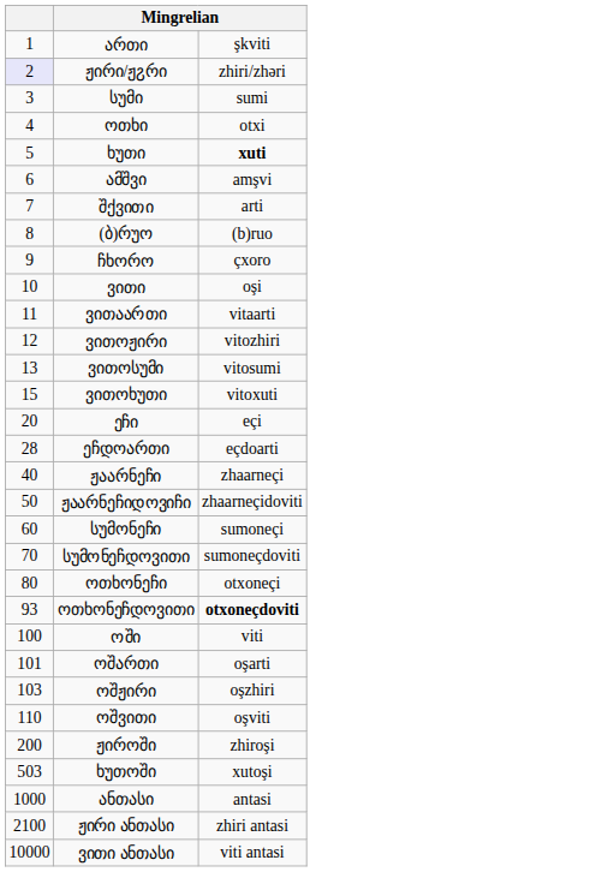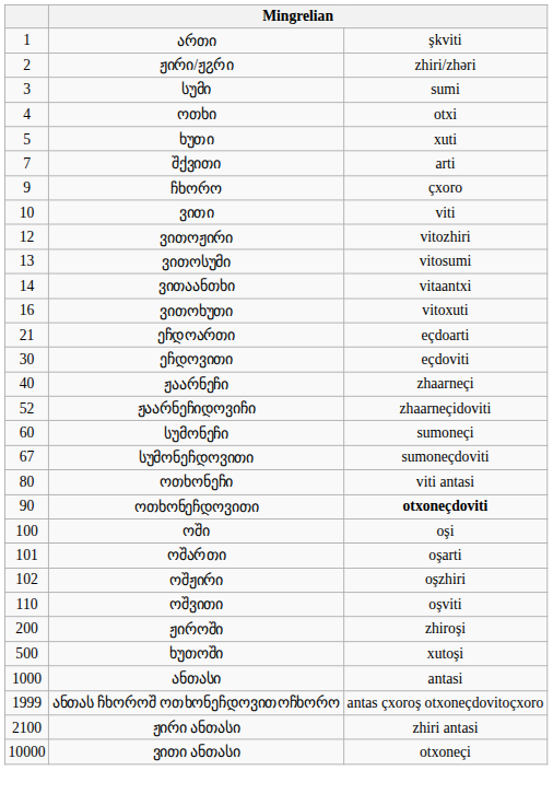ჟირი/ჟჷრი | column 1: lavender background -> no background
ხუთი | column 3: bold -> normal
- row: 6 | ამშვი | amşvi
- row: 8 | (ბ)რუო | (b)ruo
ვითი | column 3: oşi -> viti
- row: 11 | ვითაართი | vitaarti
+ row: 14 | ვითაანთხი | vitaantxi
ვითოხუთი | column 1: 15 -> 16
- row: 20 | ეჩი | eçi
ეჩდოართი | column 1: 28 -> 21
+ row: 30 | ეჩდოვითი | eçdoviti
ჟაარნეჩიდოვიჩი | column 1: 50 -> 52
სუმონეჩდოვითი | column 1: 70 -> 67
ოთხონეჩი | column 3: otxoneçi -> viti antasi
ოთხონეჩდოვითი | column 1: 93 -> 90
ოში | column 3: viti -> oşi
ოშჟირი | column 1: 103 -> 102
ხუთოში | column 1: 503 -> 500
+ row: 1999 | ანთას ჩხოროშ ოთხონეჩდოვითოჩხორო | antas çxoroş otxoneçdovitoçxoro
ვითი ანთასი | column 3: viti antasi -> otxoneçi
